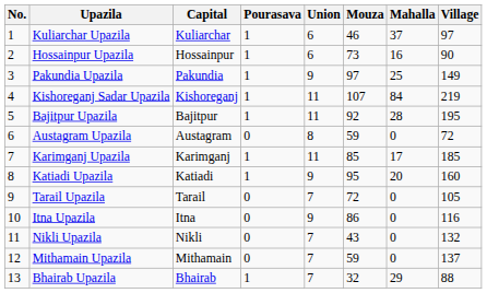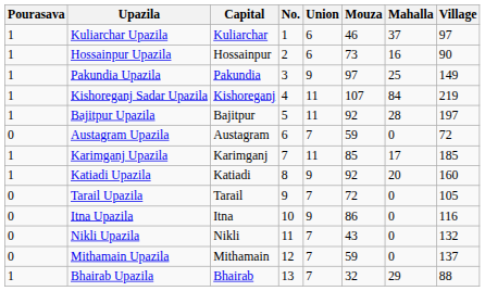columns swapped: No. <-> Pourasava
Bajitpur Upazila | Village: 195 -> 197
Austagram Upazila | Union: 8 -> 7
Katiadi Upazila | Mouza: 95 -> 92
